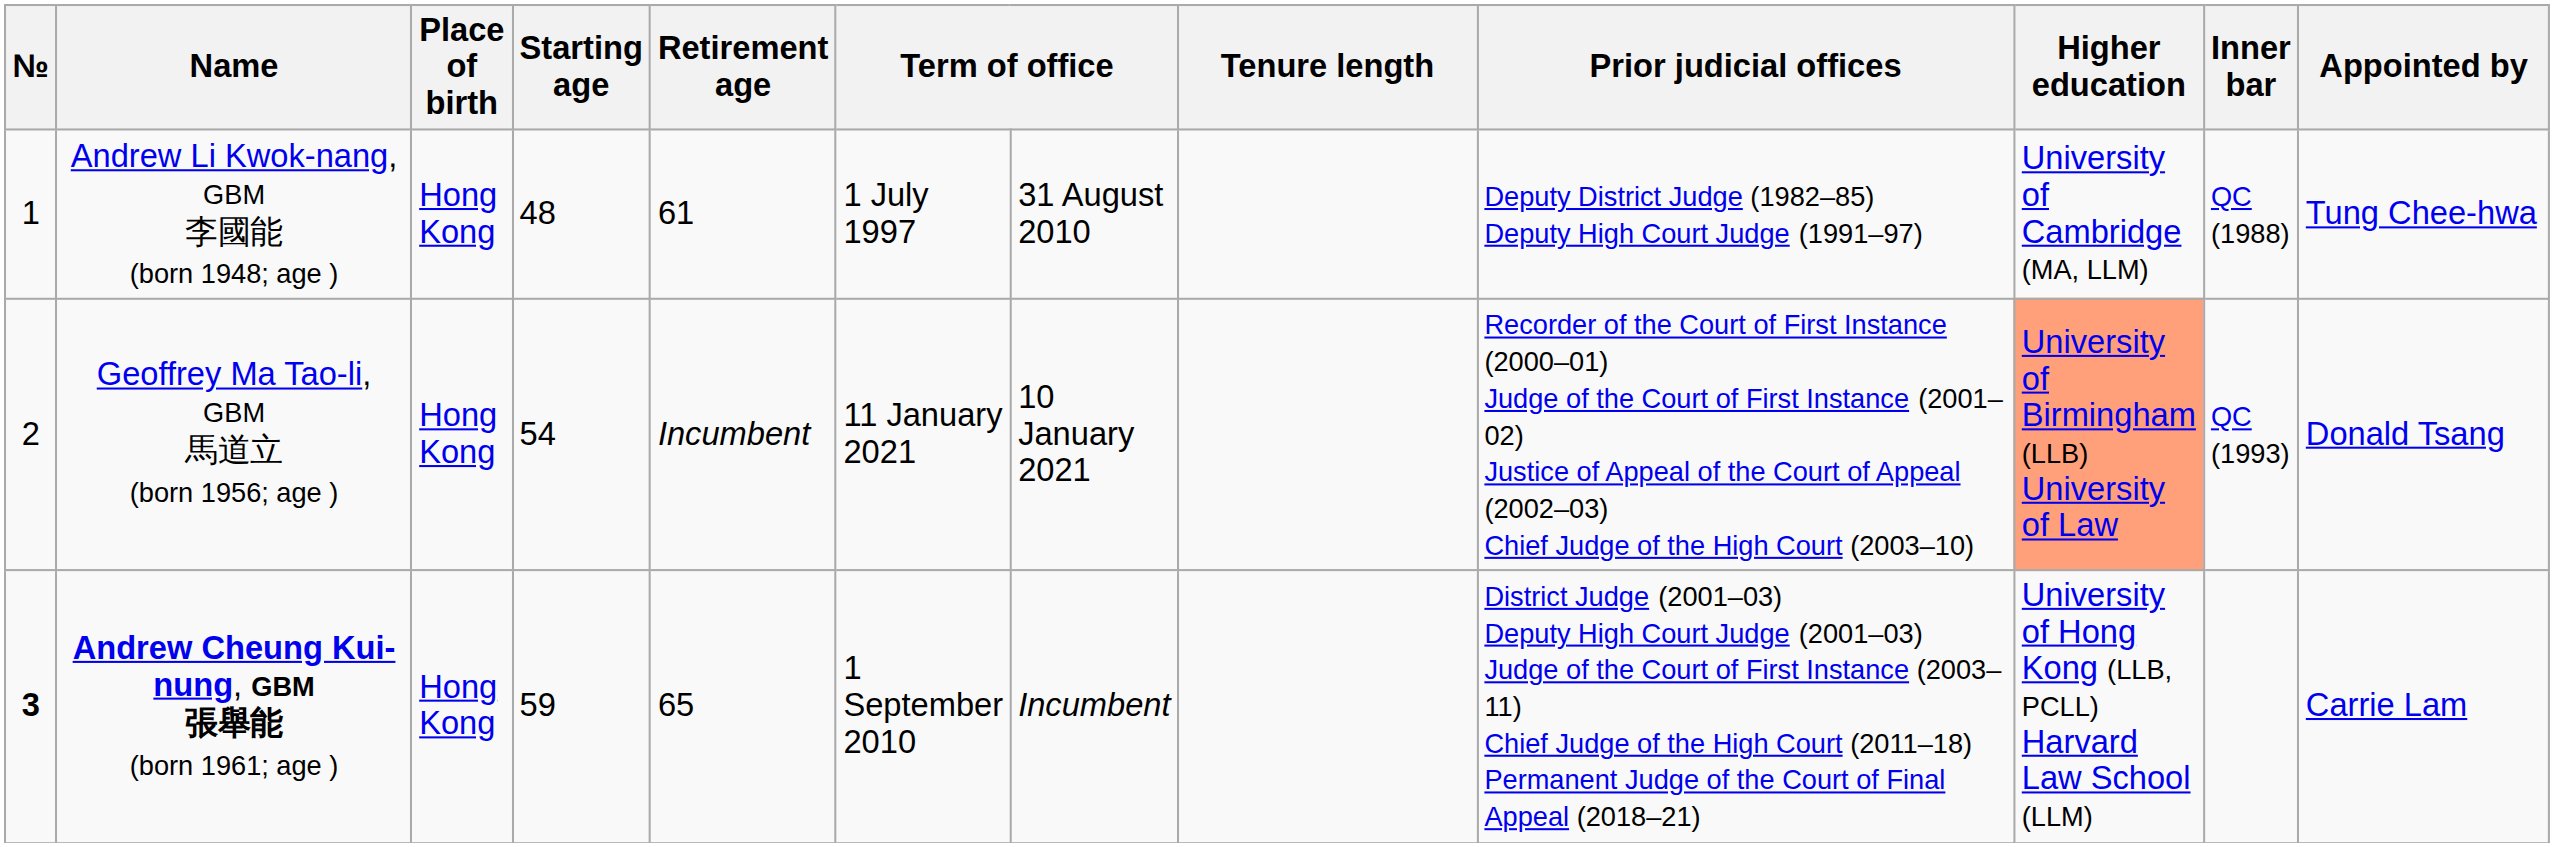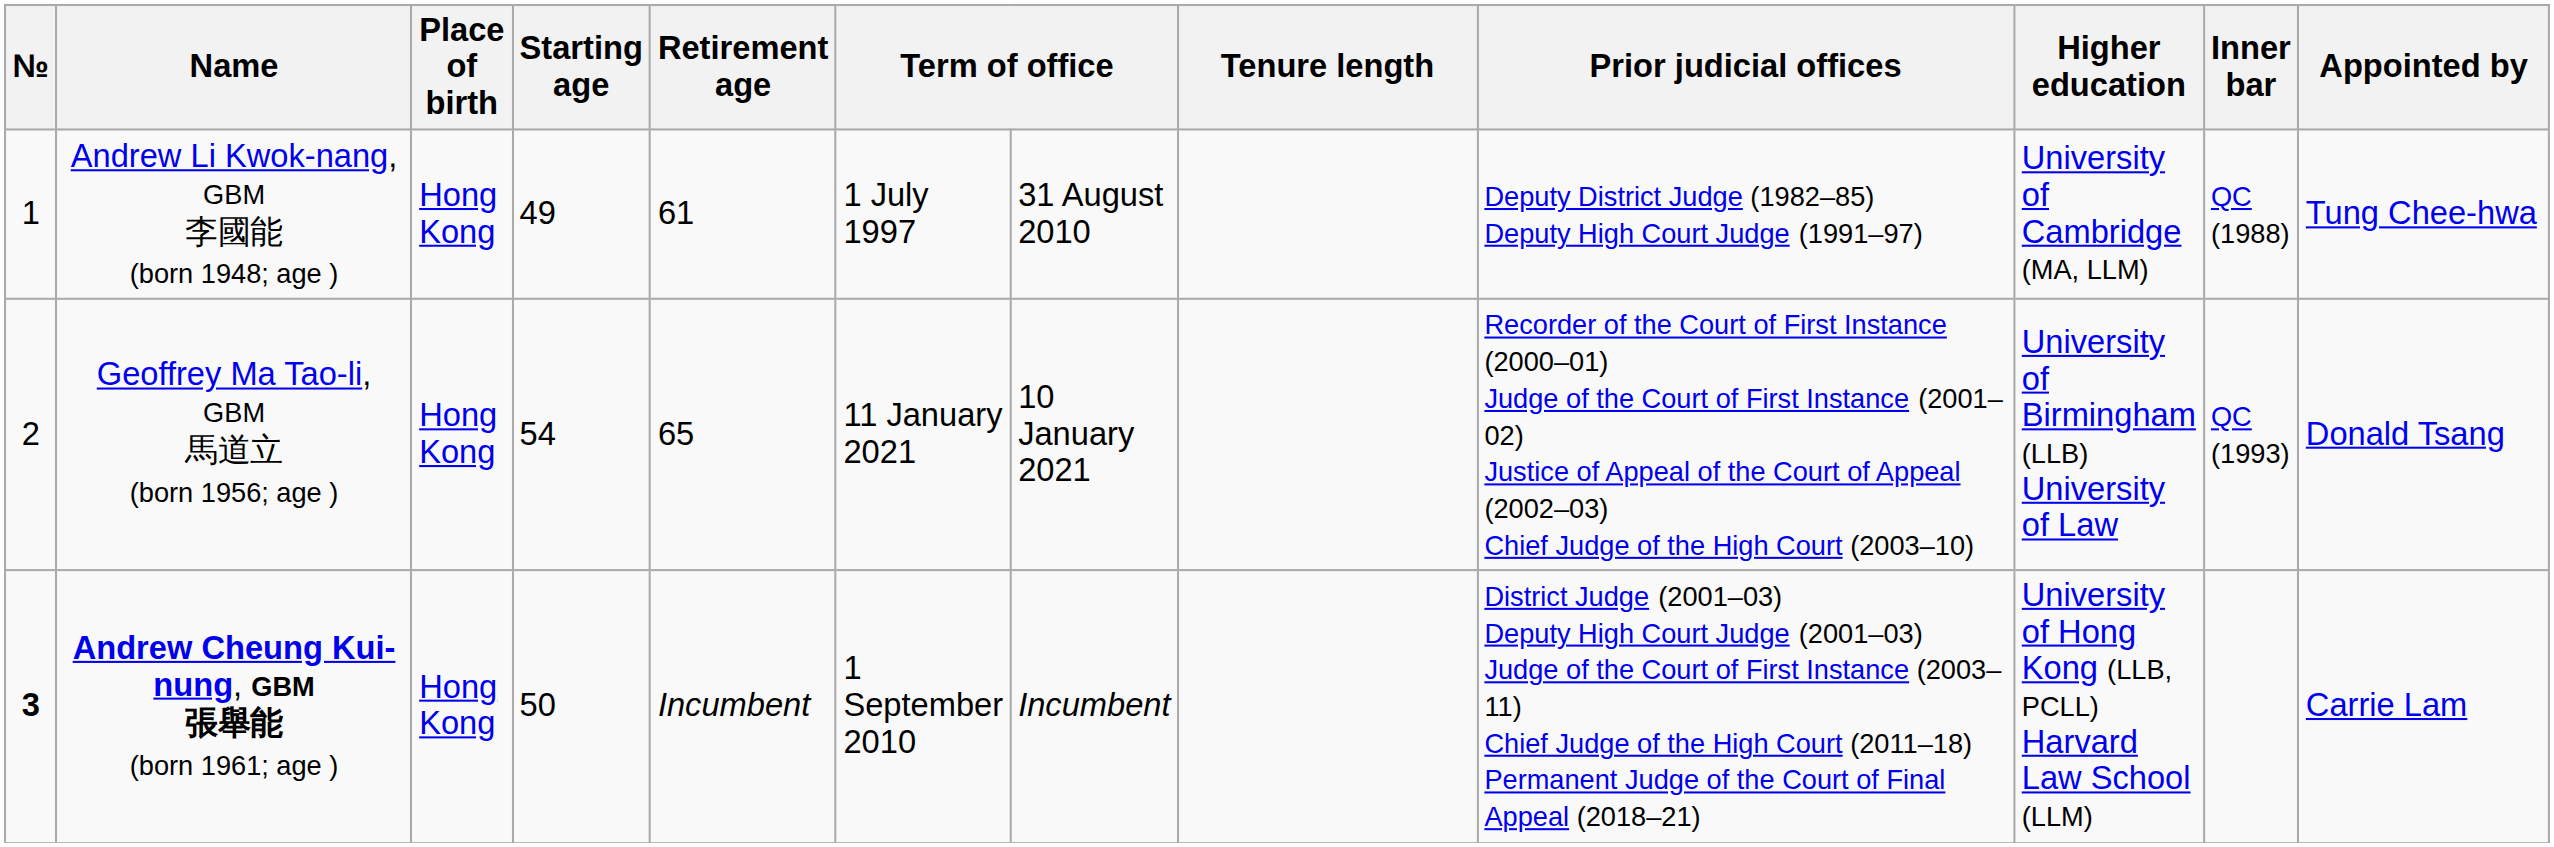Andrew Li Kwok-nang, GBM 李國能 (born 1948; age ) | Starting age: 48 -> 49
Geoffrey Ma Tao-li, GBM 馬道立 (born 1956; age ) | Retirement age: Incumbent -> 65
Geoffrey Ma Tao-li, GBM 馬道立 (born 1956; age ) | Higher education: lightsalmon background -> no background
Andrew Cheung Kui-nung, GBM 張舉能 (born 1961; age ) | Starting age: 59 -> 50
Andrew Cheung Kui-nung, GBM 張舉能 (born 1961; age ) | Retirement age: 65 -> Incumbent
